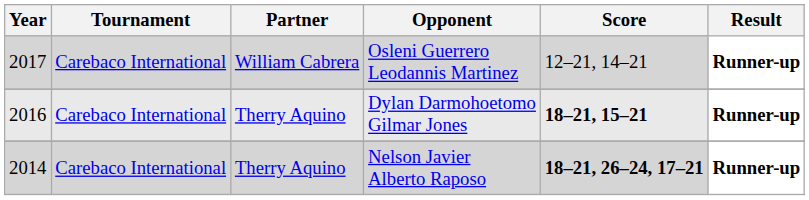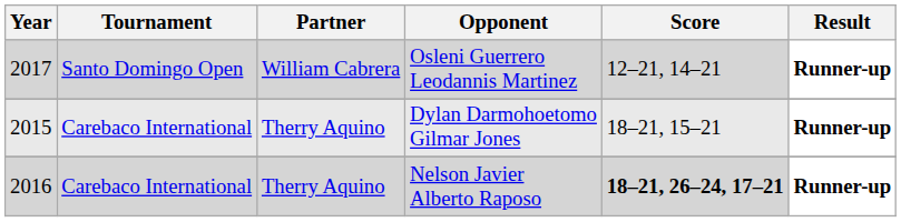Osleni Guerrero Leodannis Martinez | Tournament: Carebaco International -> Santo Domingo Open
Dylan Darmohoetomo Gilmar Jones | Year: 2016 -> 2015
Dylan Darmohoetomo Gilmar Jones | Score: bold -> normal
Nelson Javier Alberto Raposo | Year: 2014 -> 2016
